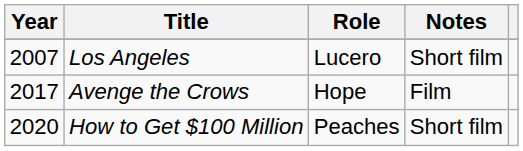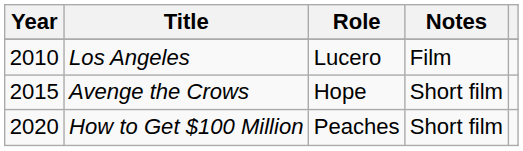Los Angeles | Year: 2007 -> 2010
Los Angeles | Notes: Short film -> Film
Avenge the Crows | Year: 2017 -> 2015
Avenge the Crows | Notes: Film -> Short film
